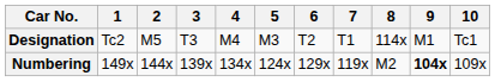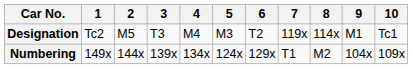Designation | 7: T1 -> 119x
Numbering | 7: 119x -> T1
Numbering | 9: bold -> normal
